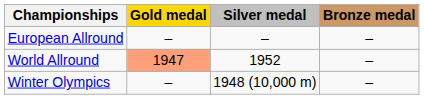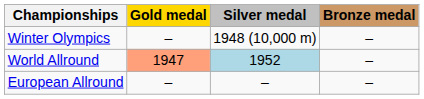rows swapped: Winter Olympics <-> European Allround
World Allround | Silver medal: no background -> lightblue background
